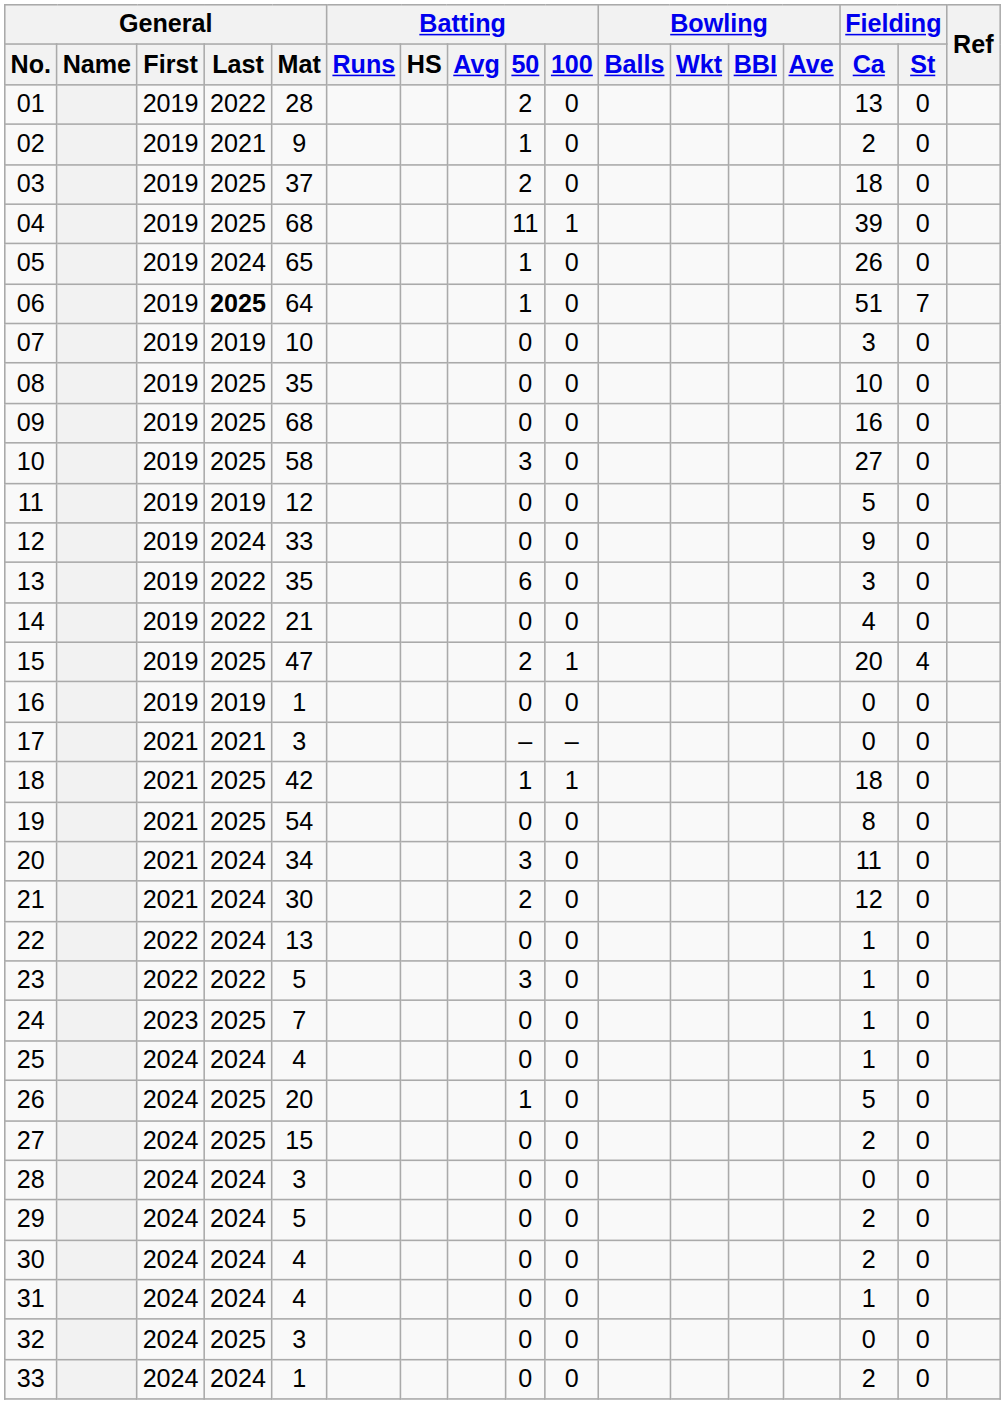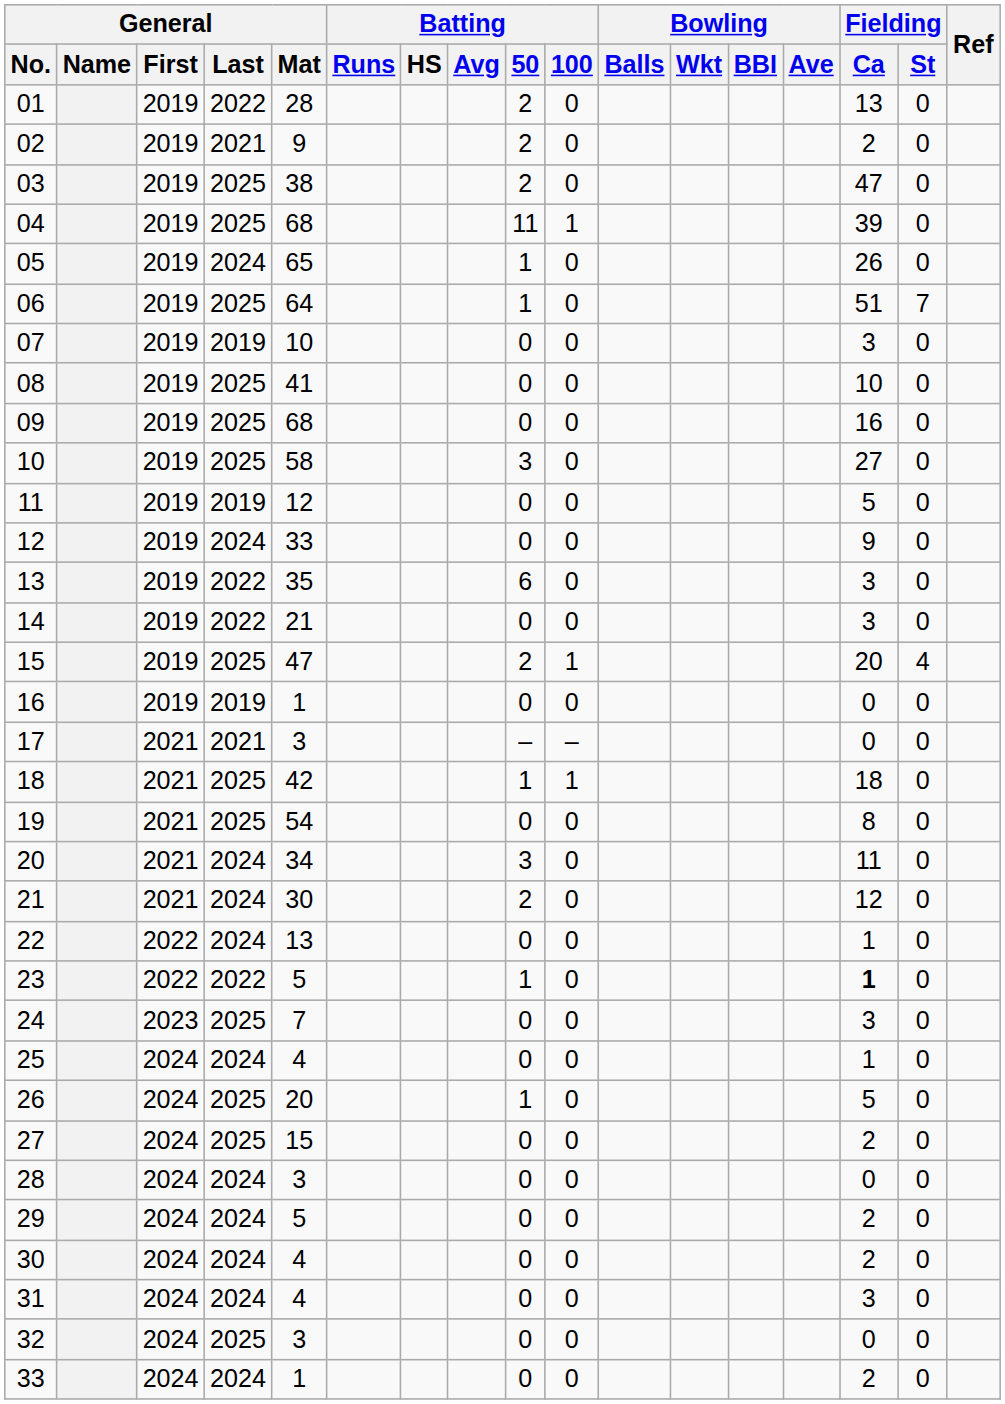02 | Batting / 50: 1 -> 2
03 | General / Mat: 37 -> 38
03 | Fielding / Ca: 18 -> 47
06 | General / Last: bold -> normal
08 | General / Mat: 35 -> 41
14 | Fielding / Ca: 4 -> 3
23 | Batting / 50: 3 -> 1
23 | Fielding / Ca: normal -> bold
24 | Fielding / Ca: 1 -> 3
31 | Fielding / Ca: 1 -> 3
